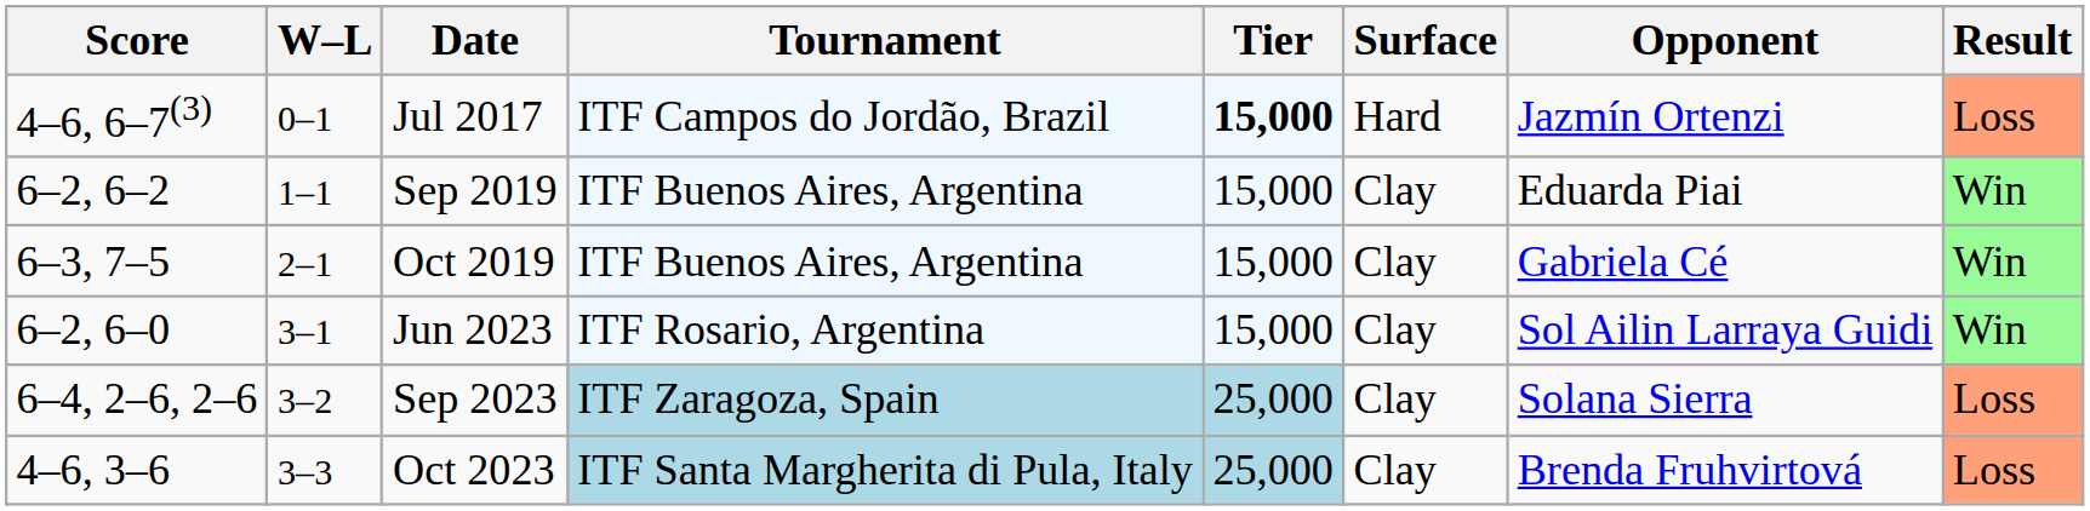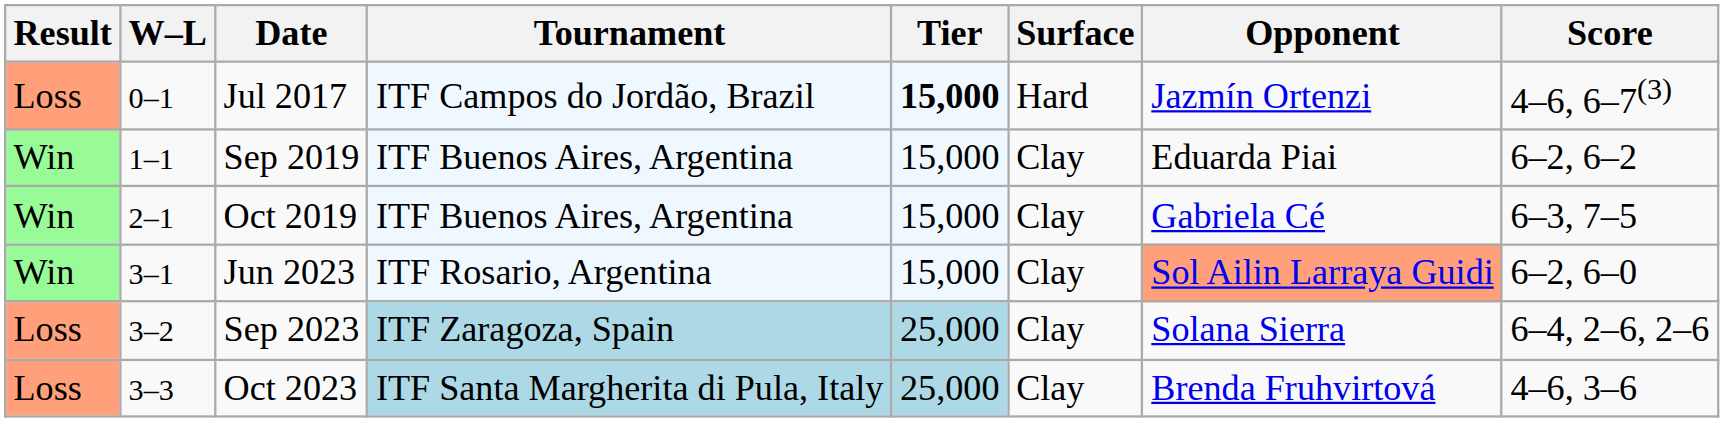columns swapped: Result <-> Score
Jun 2023 | Opponent: no background -> lightsalmon background
